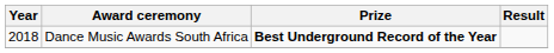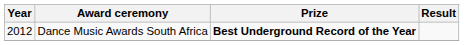Dance Music Awards South Africa | Year: 2018 -> 2012
